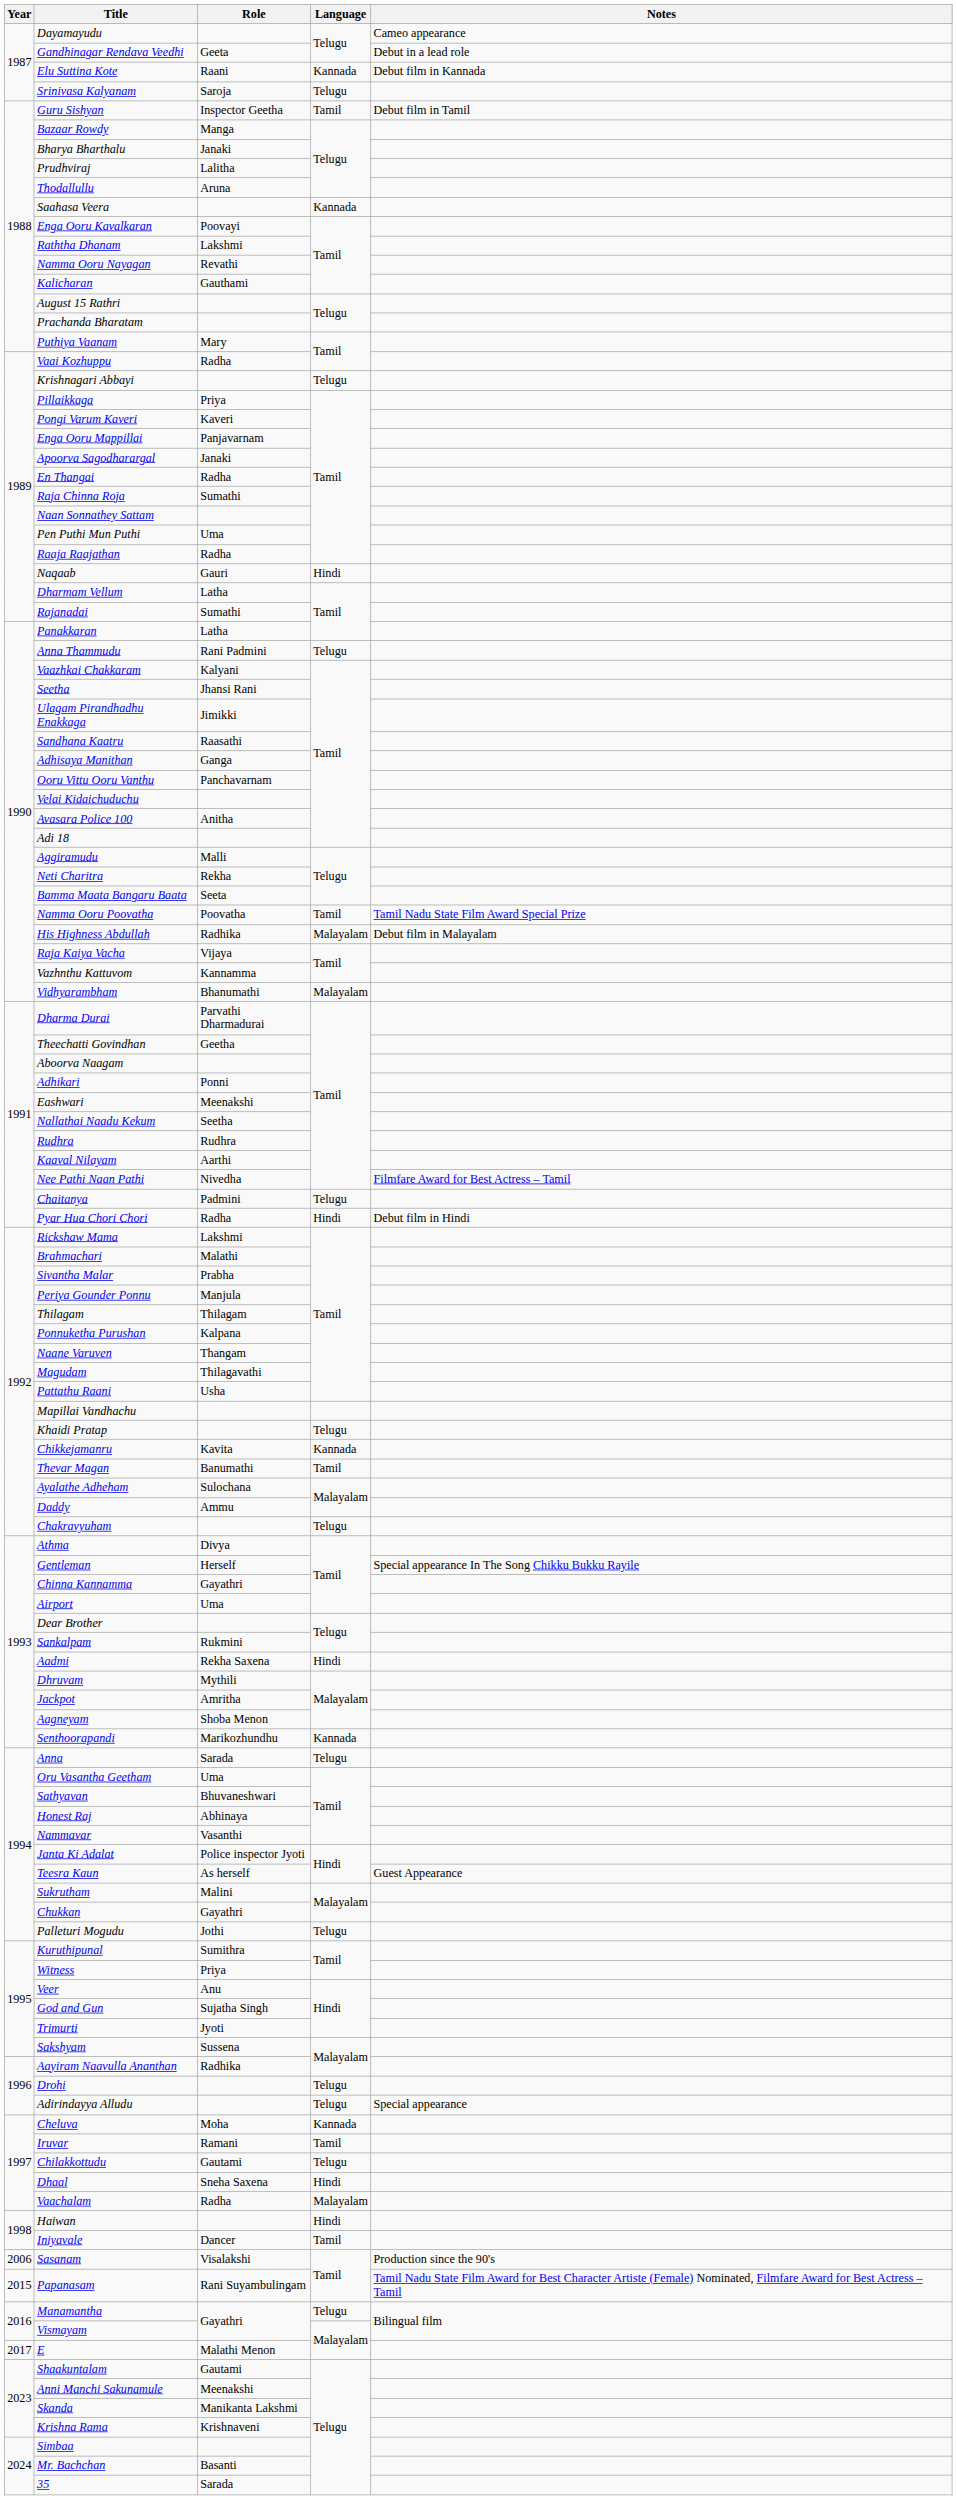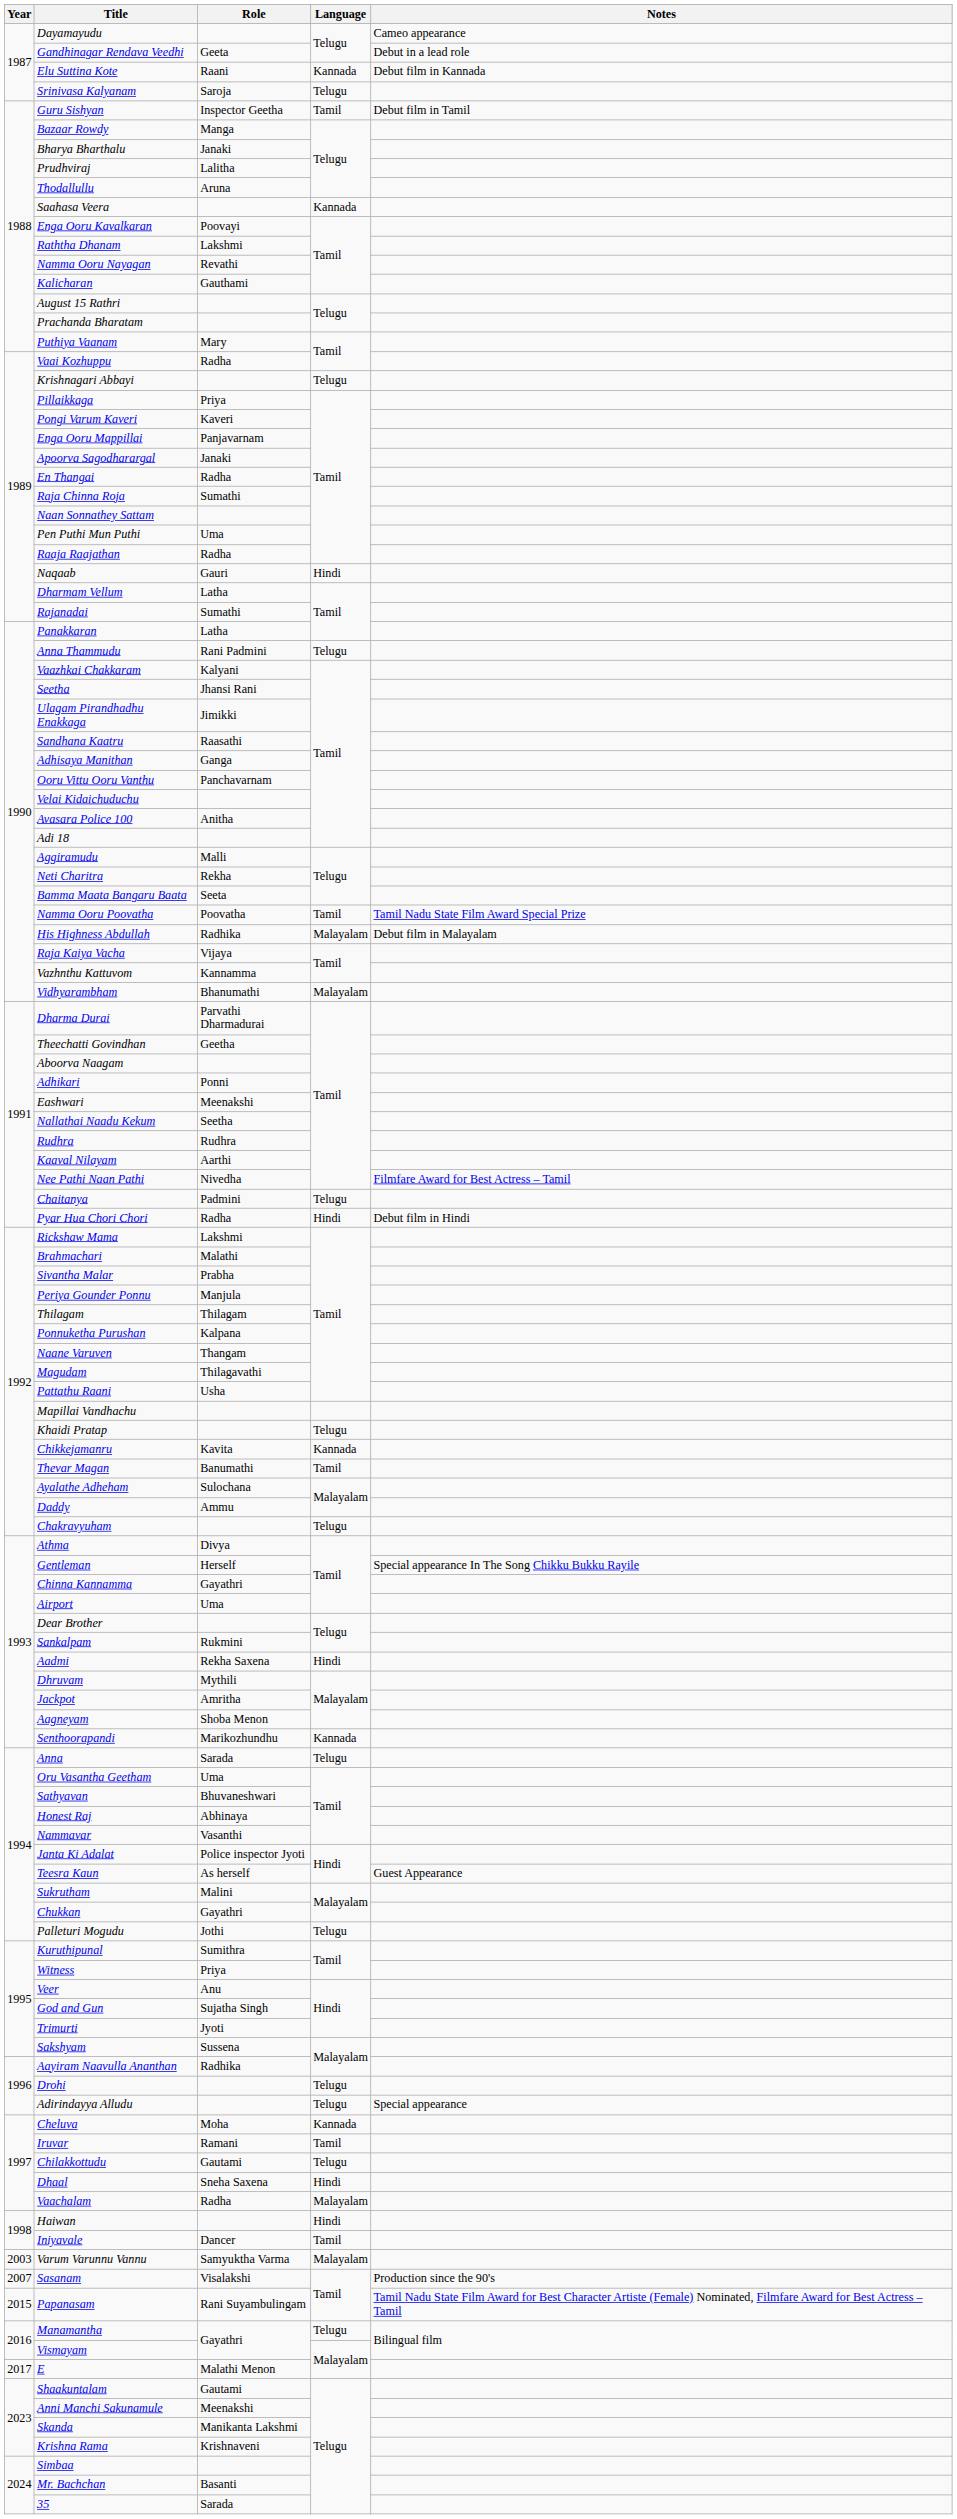+ row: 2003 | Varum Varunnu Vannu | Samyuktha Varma | Malayalam
Sasanam | Year: 2006 -> 2007
